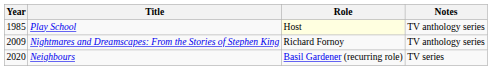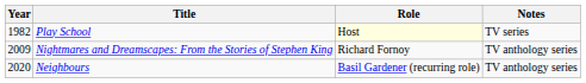Play School | Year: 1985 -> 1982
Play School | Notes: TV anthology series -> TV series
Neighbours | Notes: TV series -> TV anthology series
